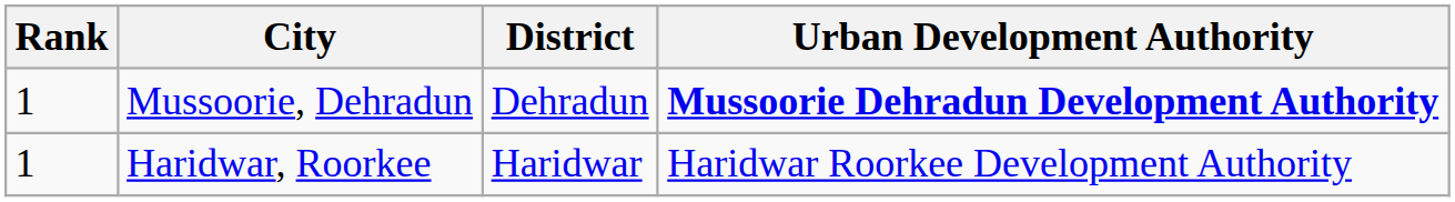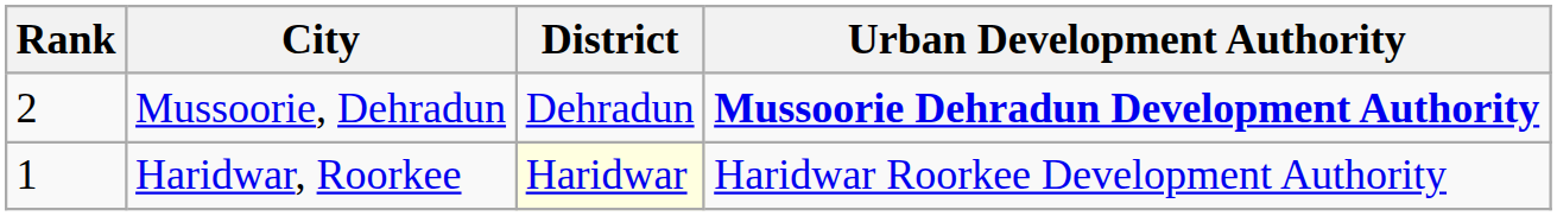Mussoorie, Dehradun | Rank: 1 -> 2
Haridwar, Roorkee | District: no background -> lightyellow background
